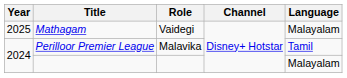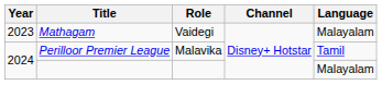Mathagam | Year: 2025 -> 2023
